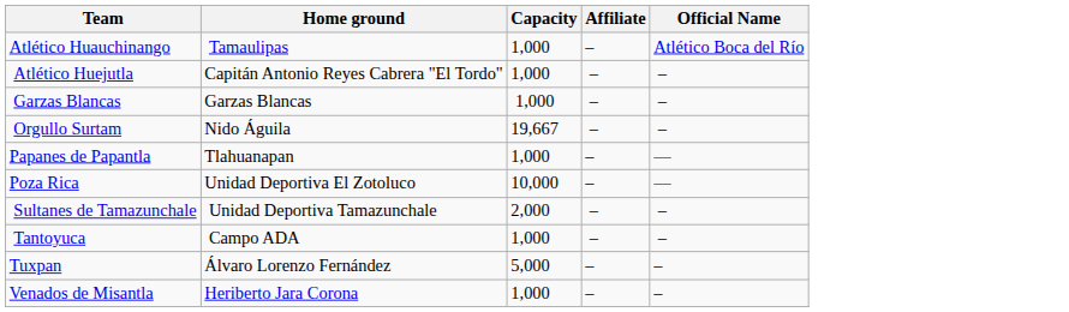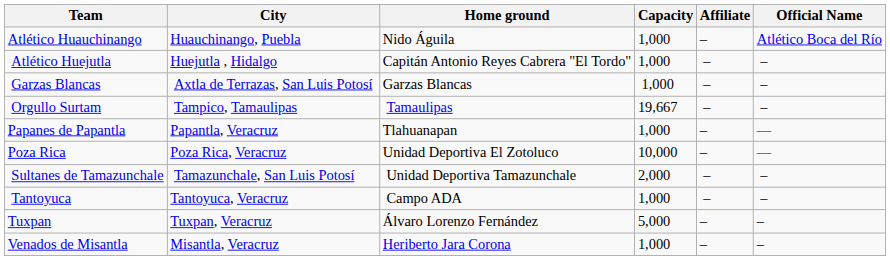+ column: City | Huauchinango, Puebla | Huejutla , Hidalgo | Axtla de Terrazas, San Luis Potosí | Tampico, Tamaulipas | Papantla, Veracruz | Poza Rica, Veracruz | Tamazunchale, San Luis Potosí | Tantoyuca, Veracruz | Tuxpan, Veracruz | Misantla, Veracruz
Atlético Huauchinango | Home ground: Tamaulipas -> Nido Águila
Orgullo Surtam | Home ground: Nido Águila -> Tamaulipas
